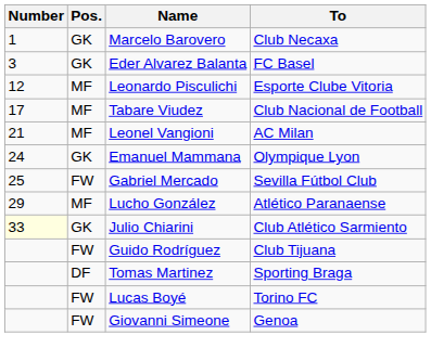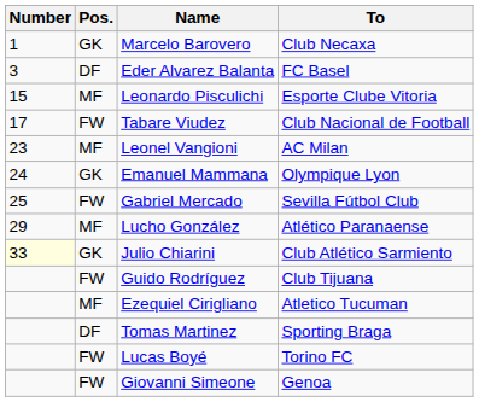Eder Alvarez Balanta | Pos.: GK -> DF
Leonardo Pisculichi | Number: 12 -> 15
Tabare Viudez | Pos.: MF -> FW
Leonel Vangioni | Number: 21 -> 23
+ row: MF | Ezequiel Cirigliano | Atletico Tucuman
